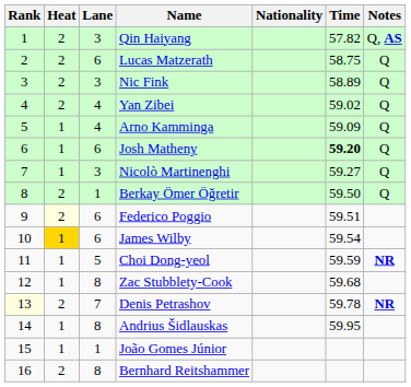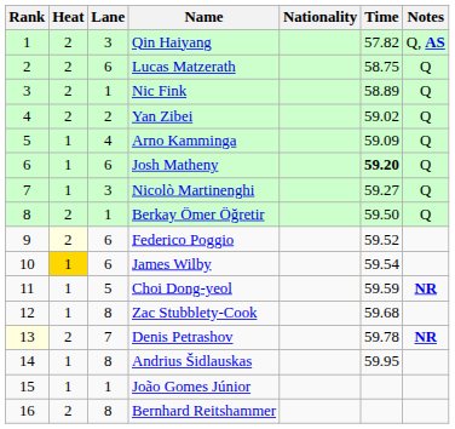Nic Fink | Lane: 3 -> 1
Yan Zibei | Lane: 4 -> 2
Federico Poggio | Time: 59.51 -> 59.52
